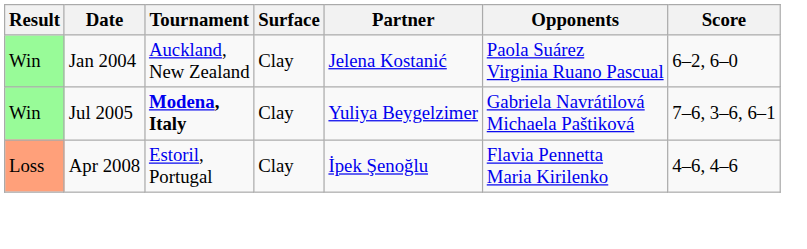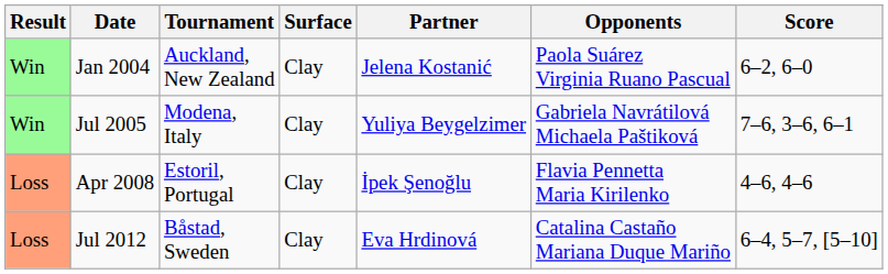Jul 2005 | Tournament: bold -> normal
+ row: Loss | Jul 2012 | Båstad, Sweden | Clay | Eva Hrdinová | Catalina Castaño Mariana Duque Mariño | 6–4, 5–7, [5–10]
